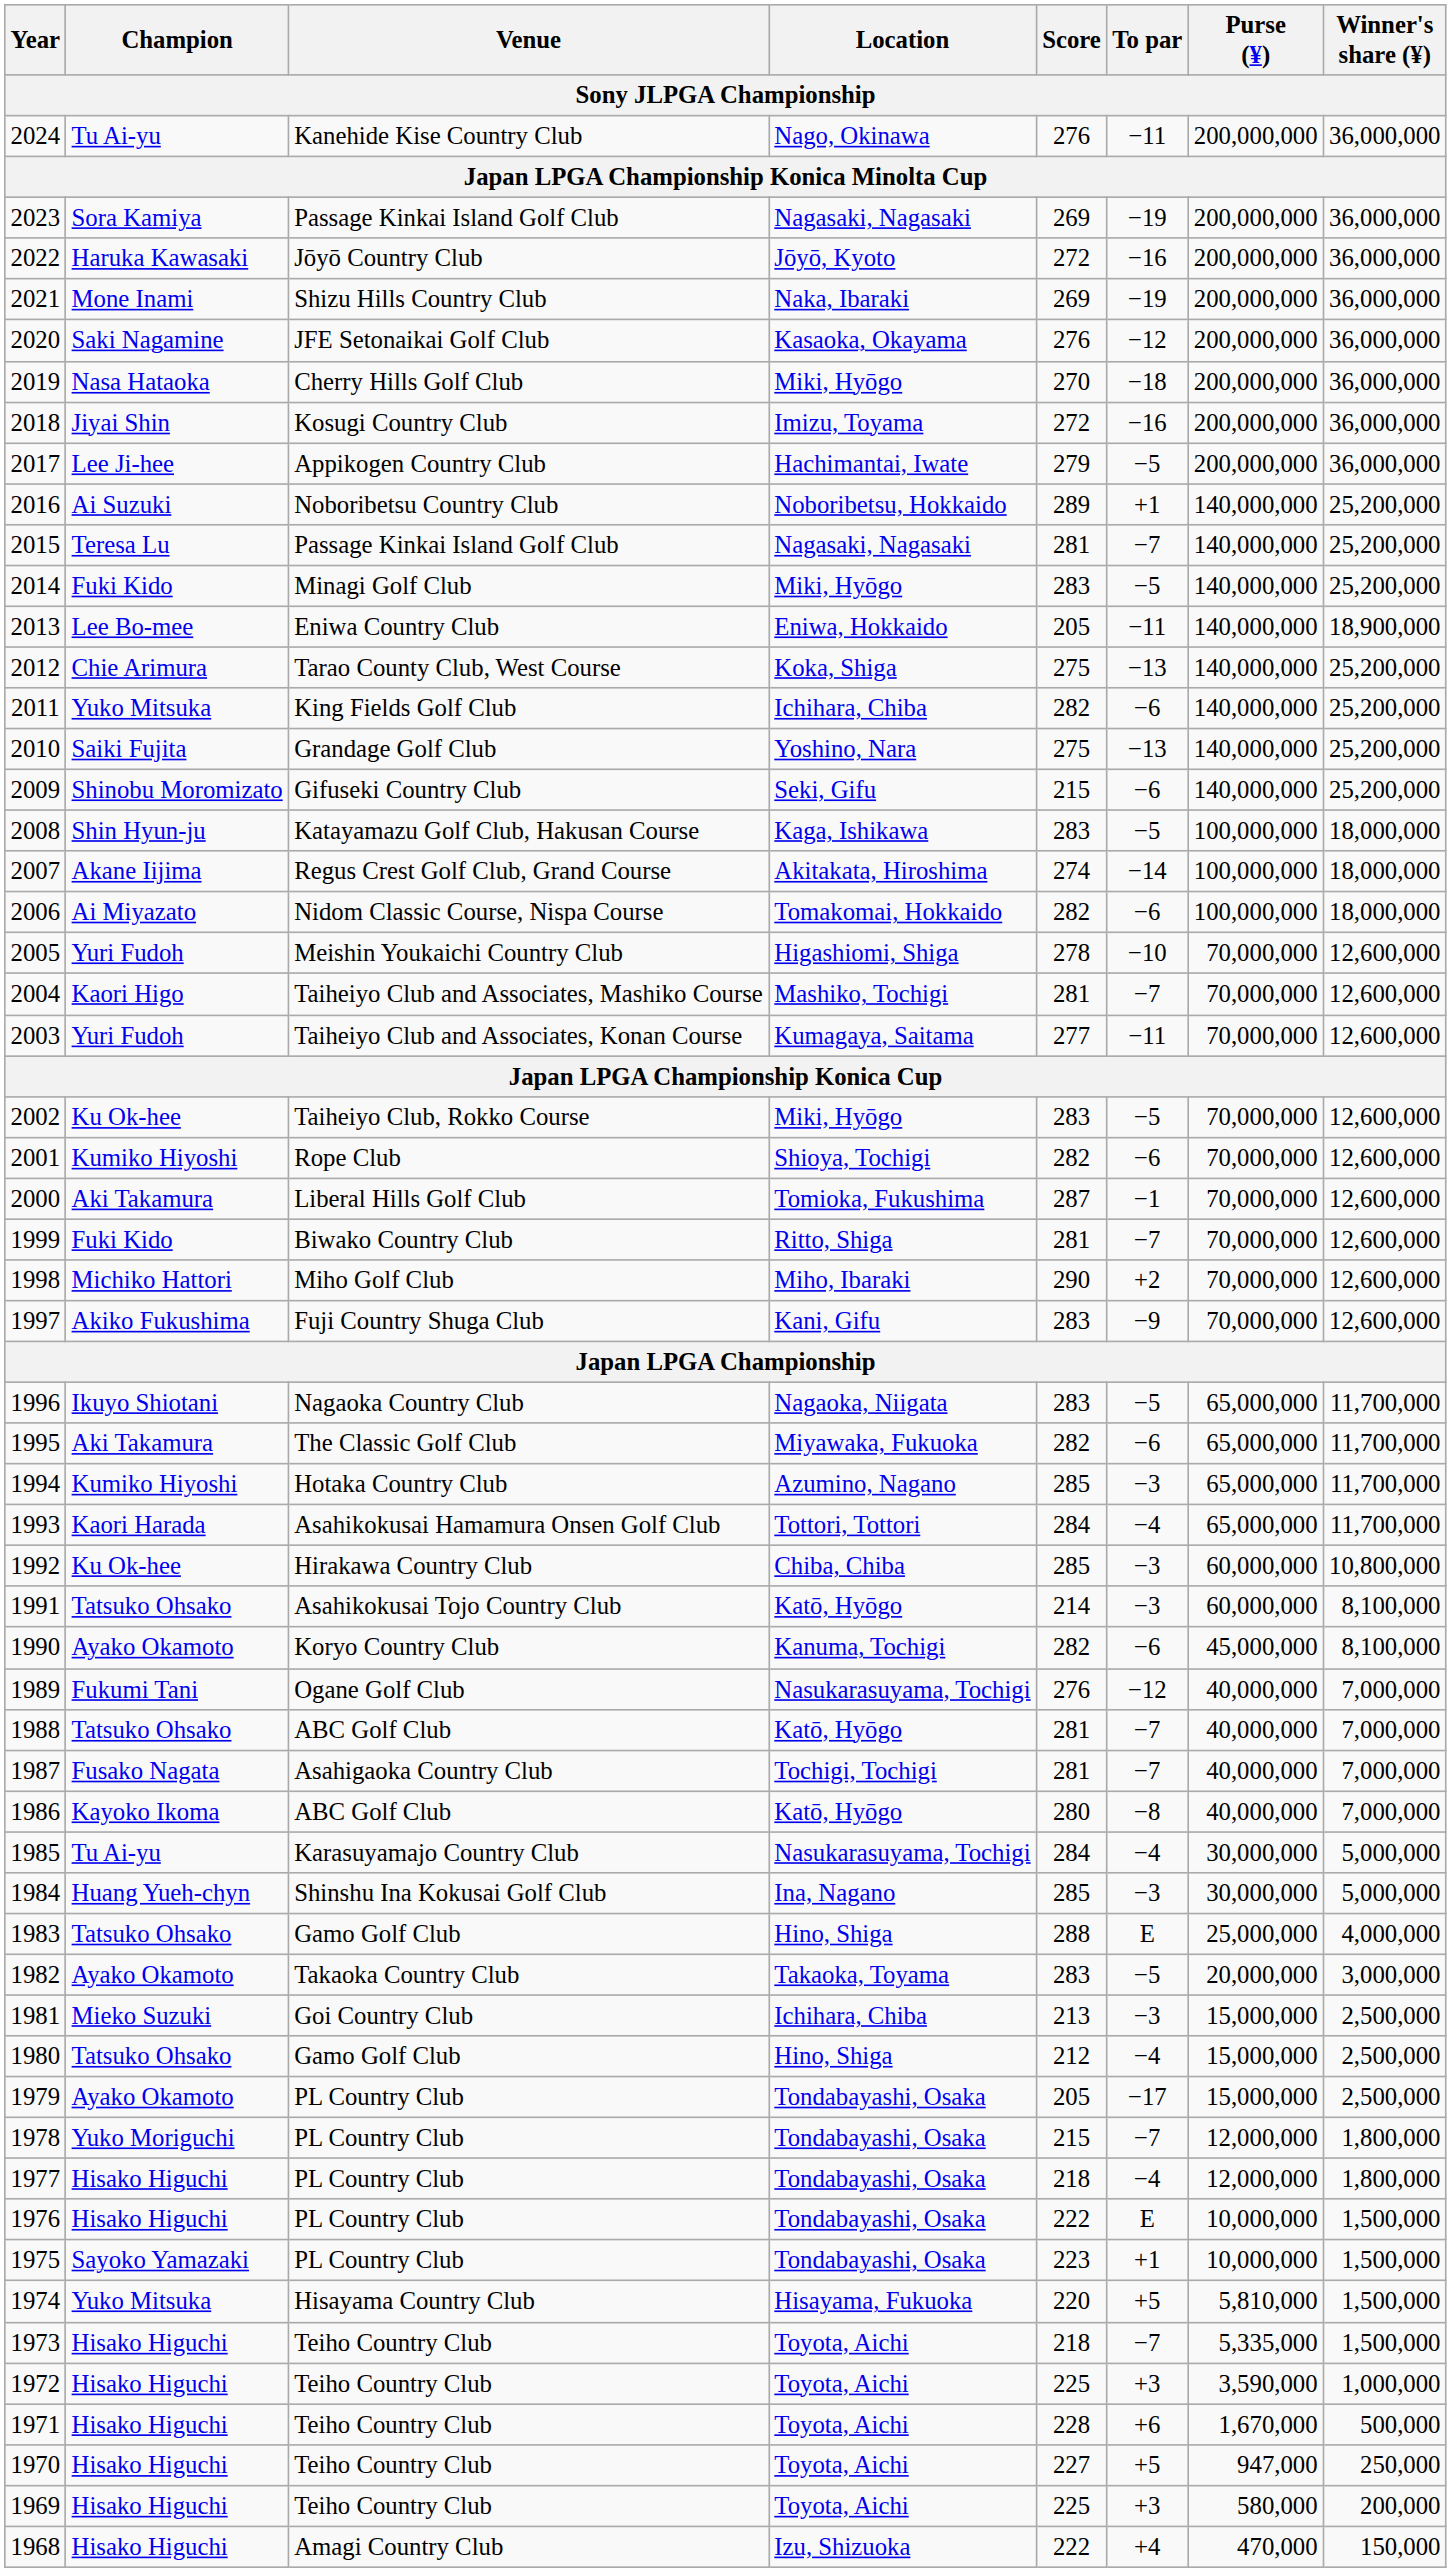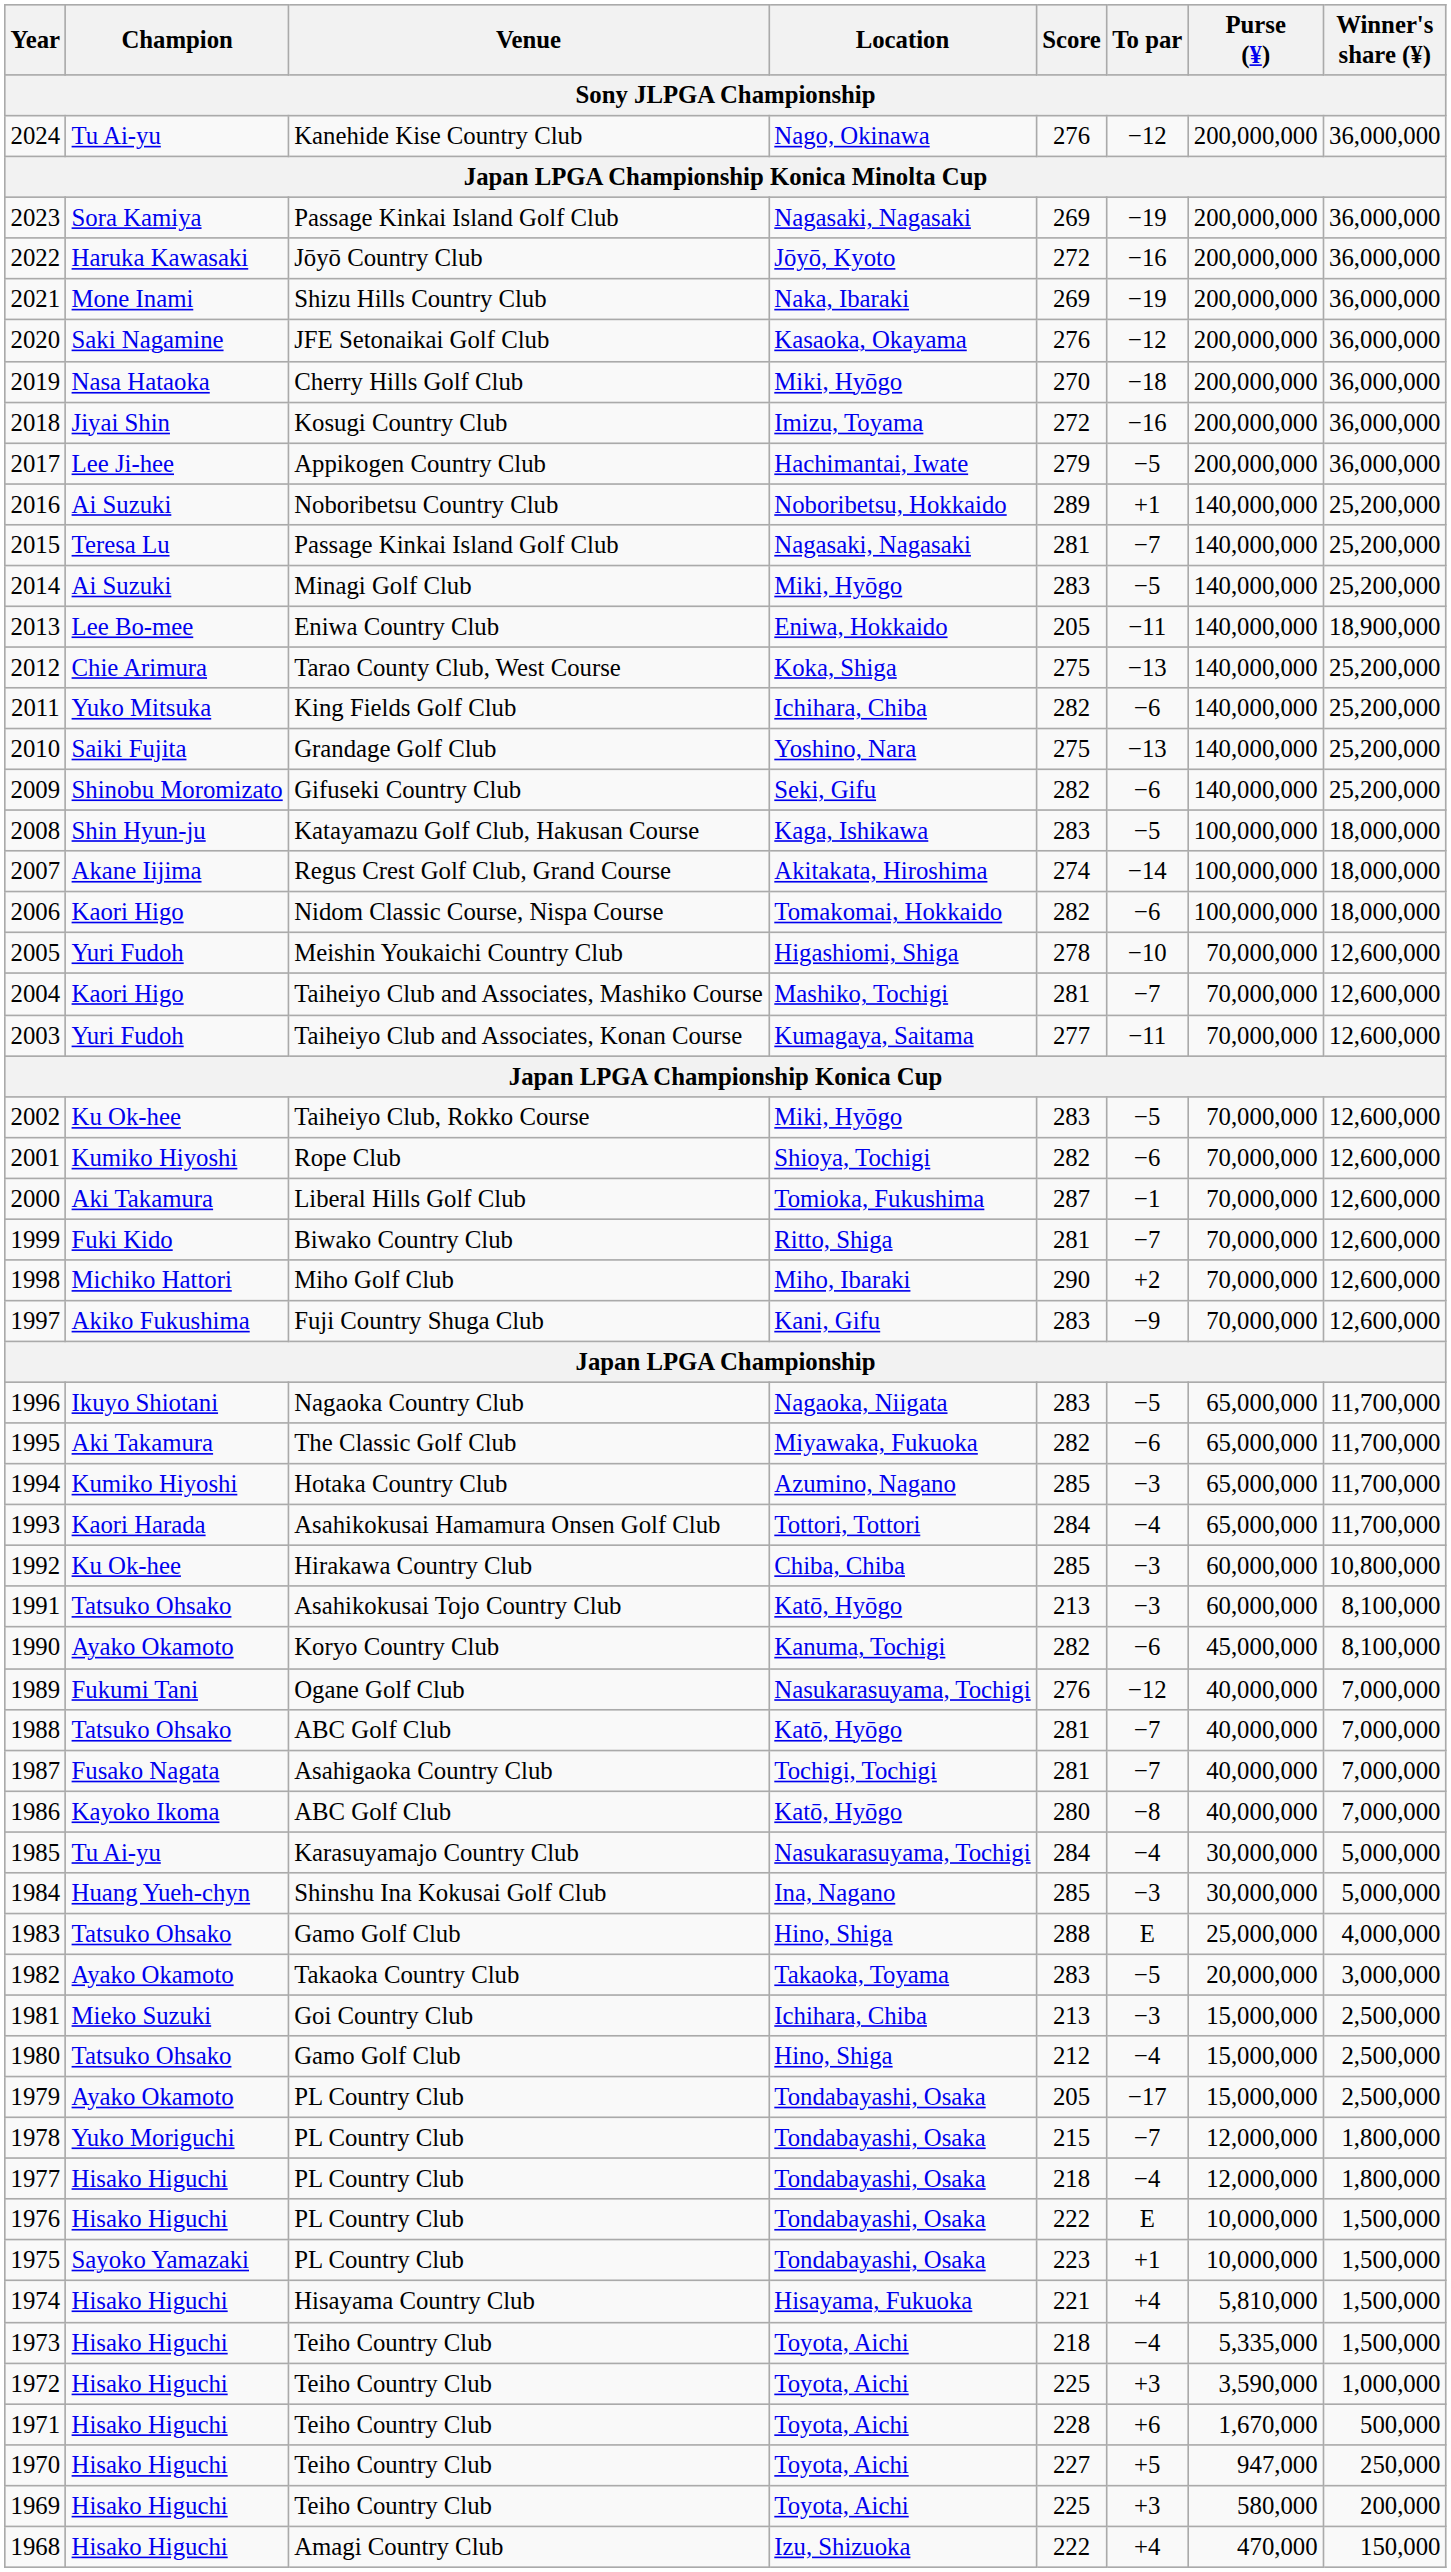2024 | To par: −11 -> −12
2014 | Champion: Fuki Kido -> Ai Suzuki
2009 | Score: 215 -> 282
2006 | Champion: Ai Miyazato -> Kaori Higo
1991 | Score: 214 -> 213
1974 | Champion: Yuko Mitsuka -> Hisako Higuchi
1974 | Score: 220 -> 221
1974 | To par: +5 -> +4
1973 | To par: −7 -> −4
